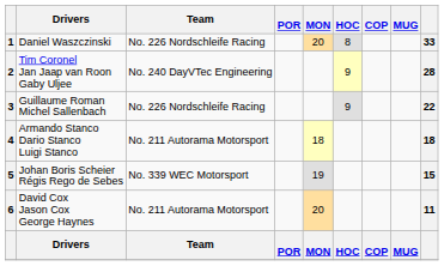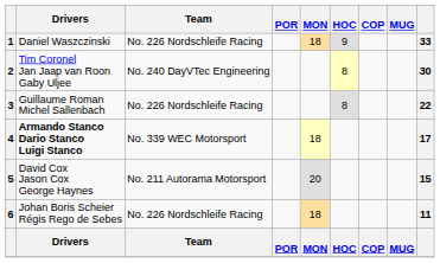1 | MON: 20 -> 18
1 | HOC: 8 -> 9
2 | HOC: 9 -> 8
2 | column 9: 28 -> 30
3 | HOC: 9 -> 8
4 | Drivers: normal -> bold
4 | Team: No. 211 Autorama Motorsport -> No. 339 WEC Motorsport
4 | column 9: 18 -> 17
5 | Drivers: Johan Boris Scheier Régis Rego de Sebes -> David Cox Jason Cox George Haynes
5 | Team: No. 339 WEC Motorsport -> No. 211 Autorama Motorsport
5 | MON: 19 -> 20
6 | Drivers: David Cox Jason Cox George Haynes -> Johan Boris Scheier Régis Rego de Sebes
6 | Team: No. 211 Autorama Motorsport -> No. 226 Nordschleife Racing
6 | MON: 20 -> 18
